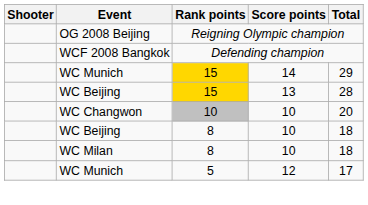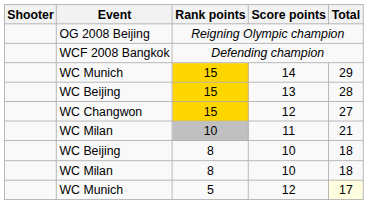+ row: WC Changwon | 15 | 12 | 27
+ row: WC Milan | 10 | 11 | 21
- row: WC Changwon | 10 | 10 | 20
WC Munich / 12 | Total: no background -> lightyellow background
